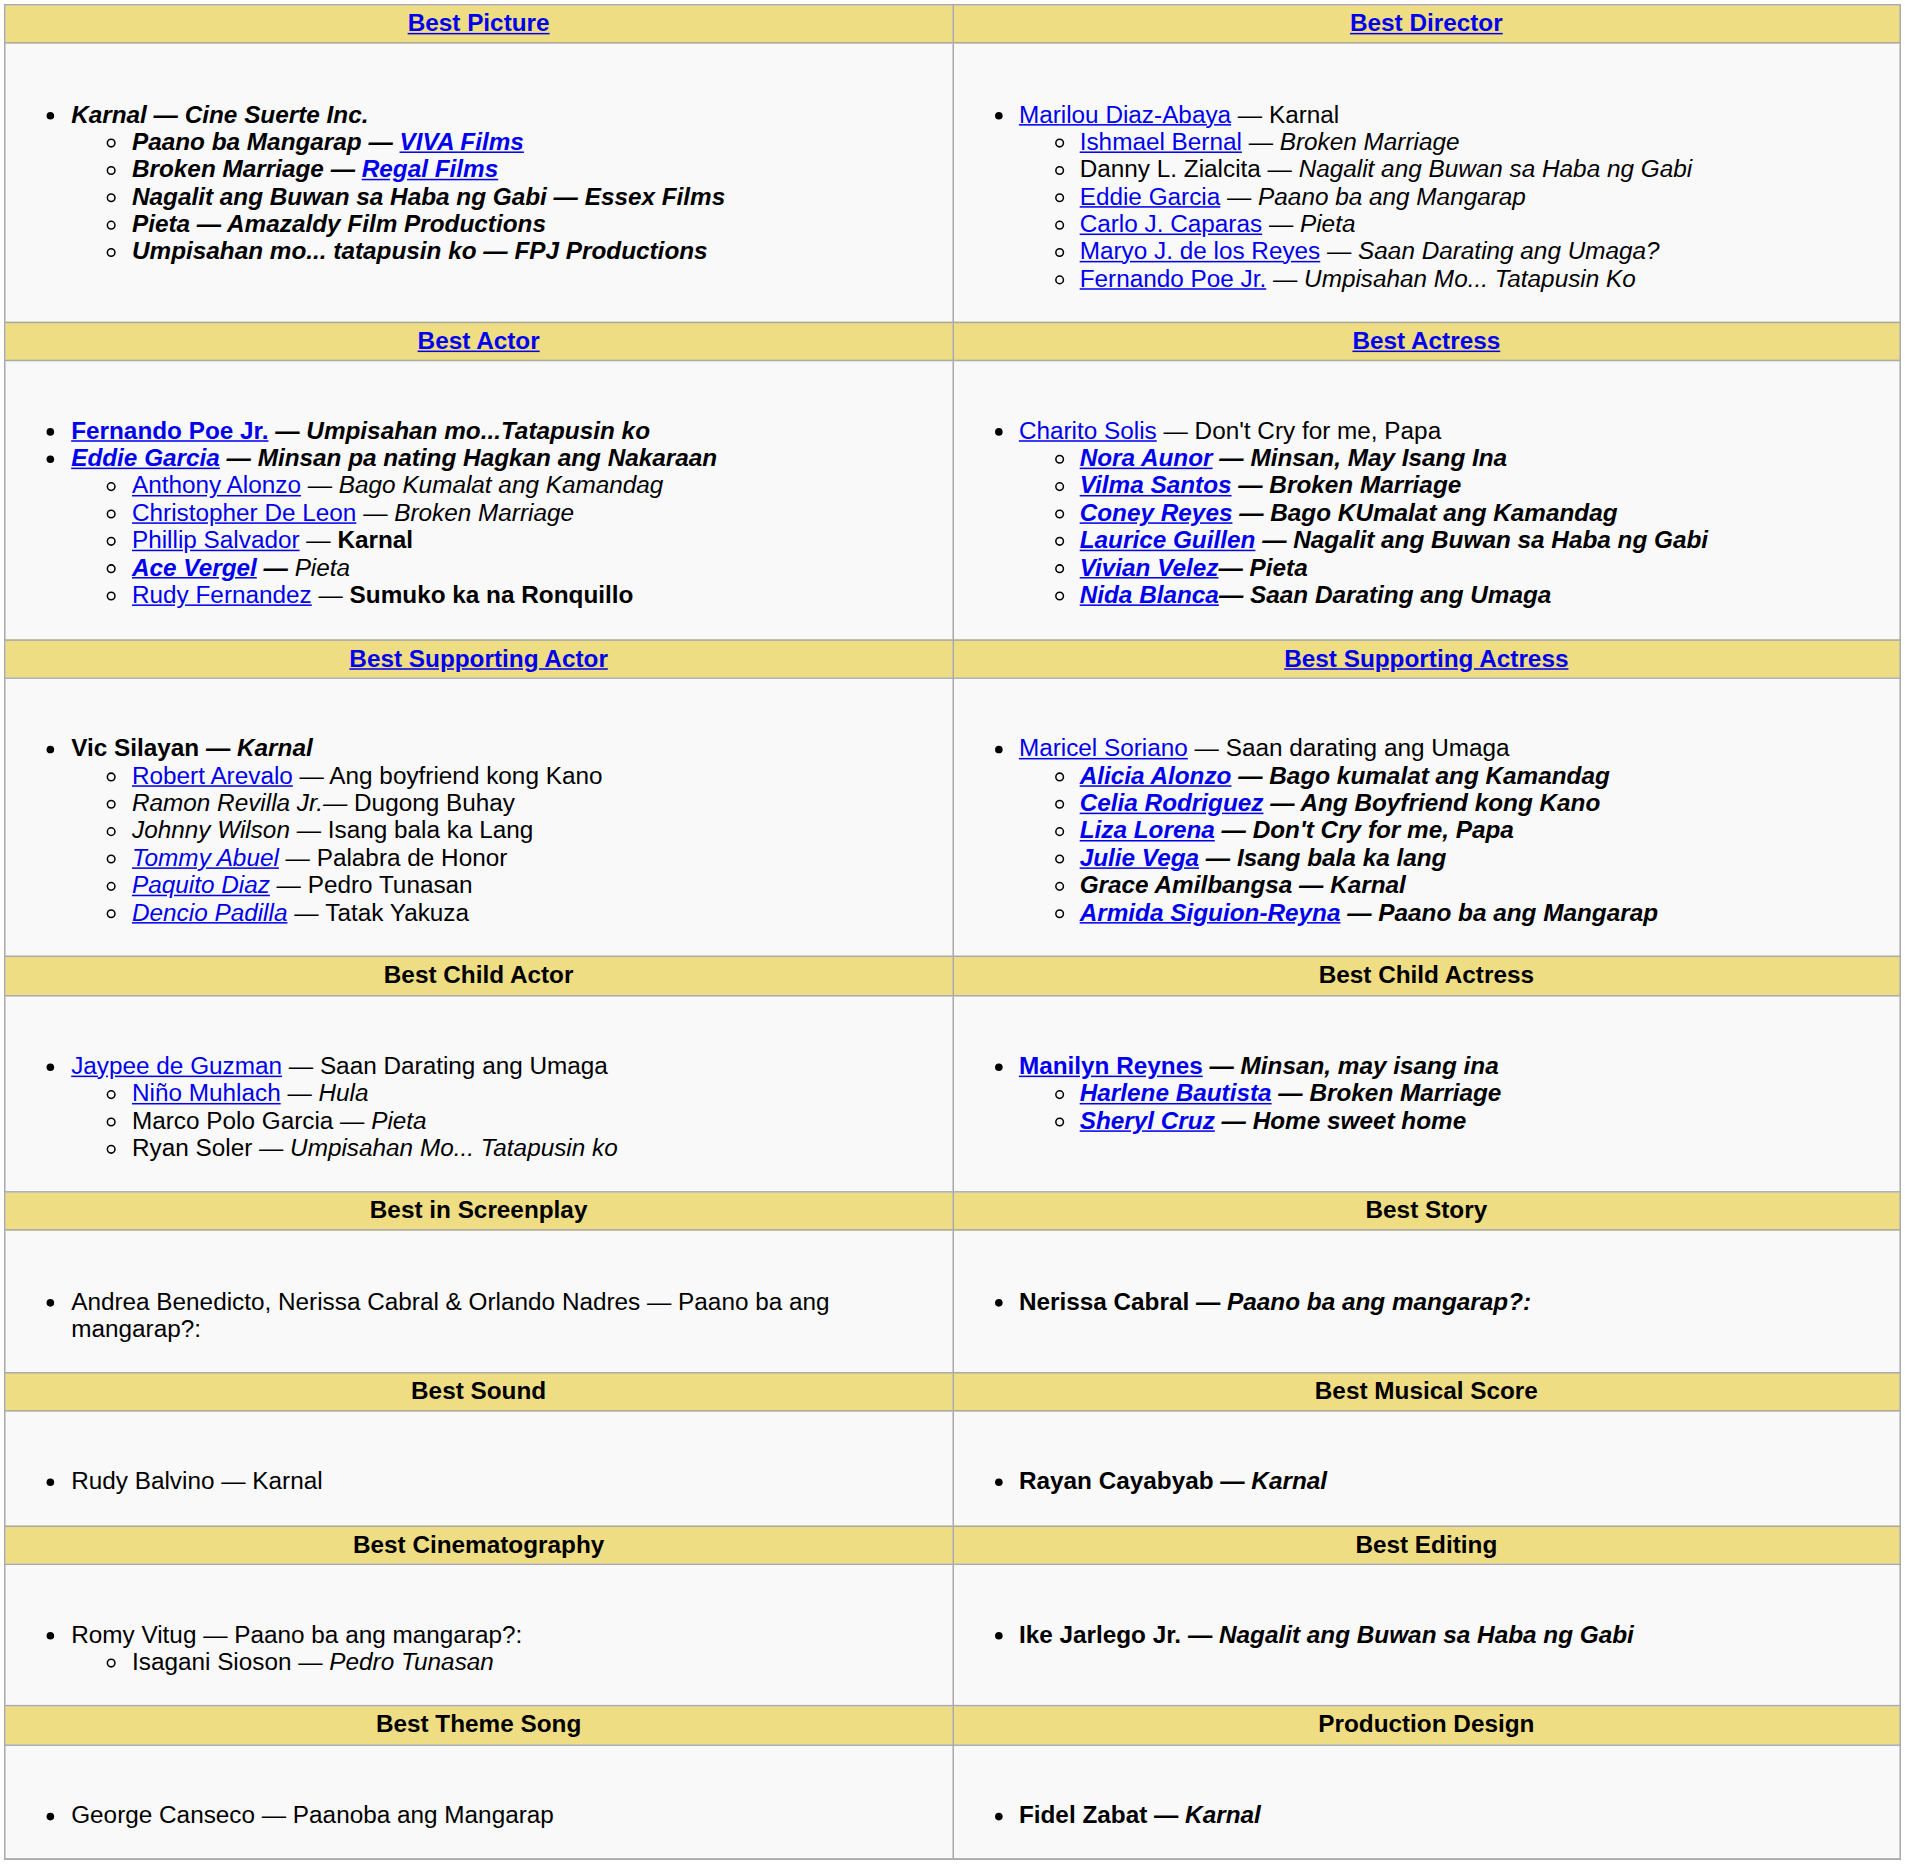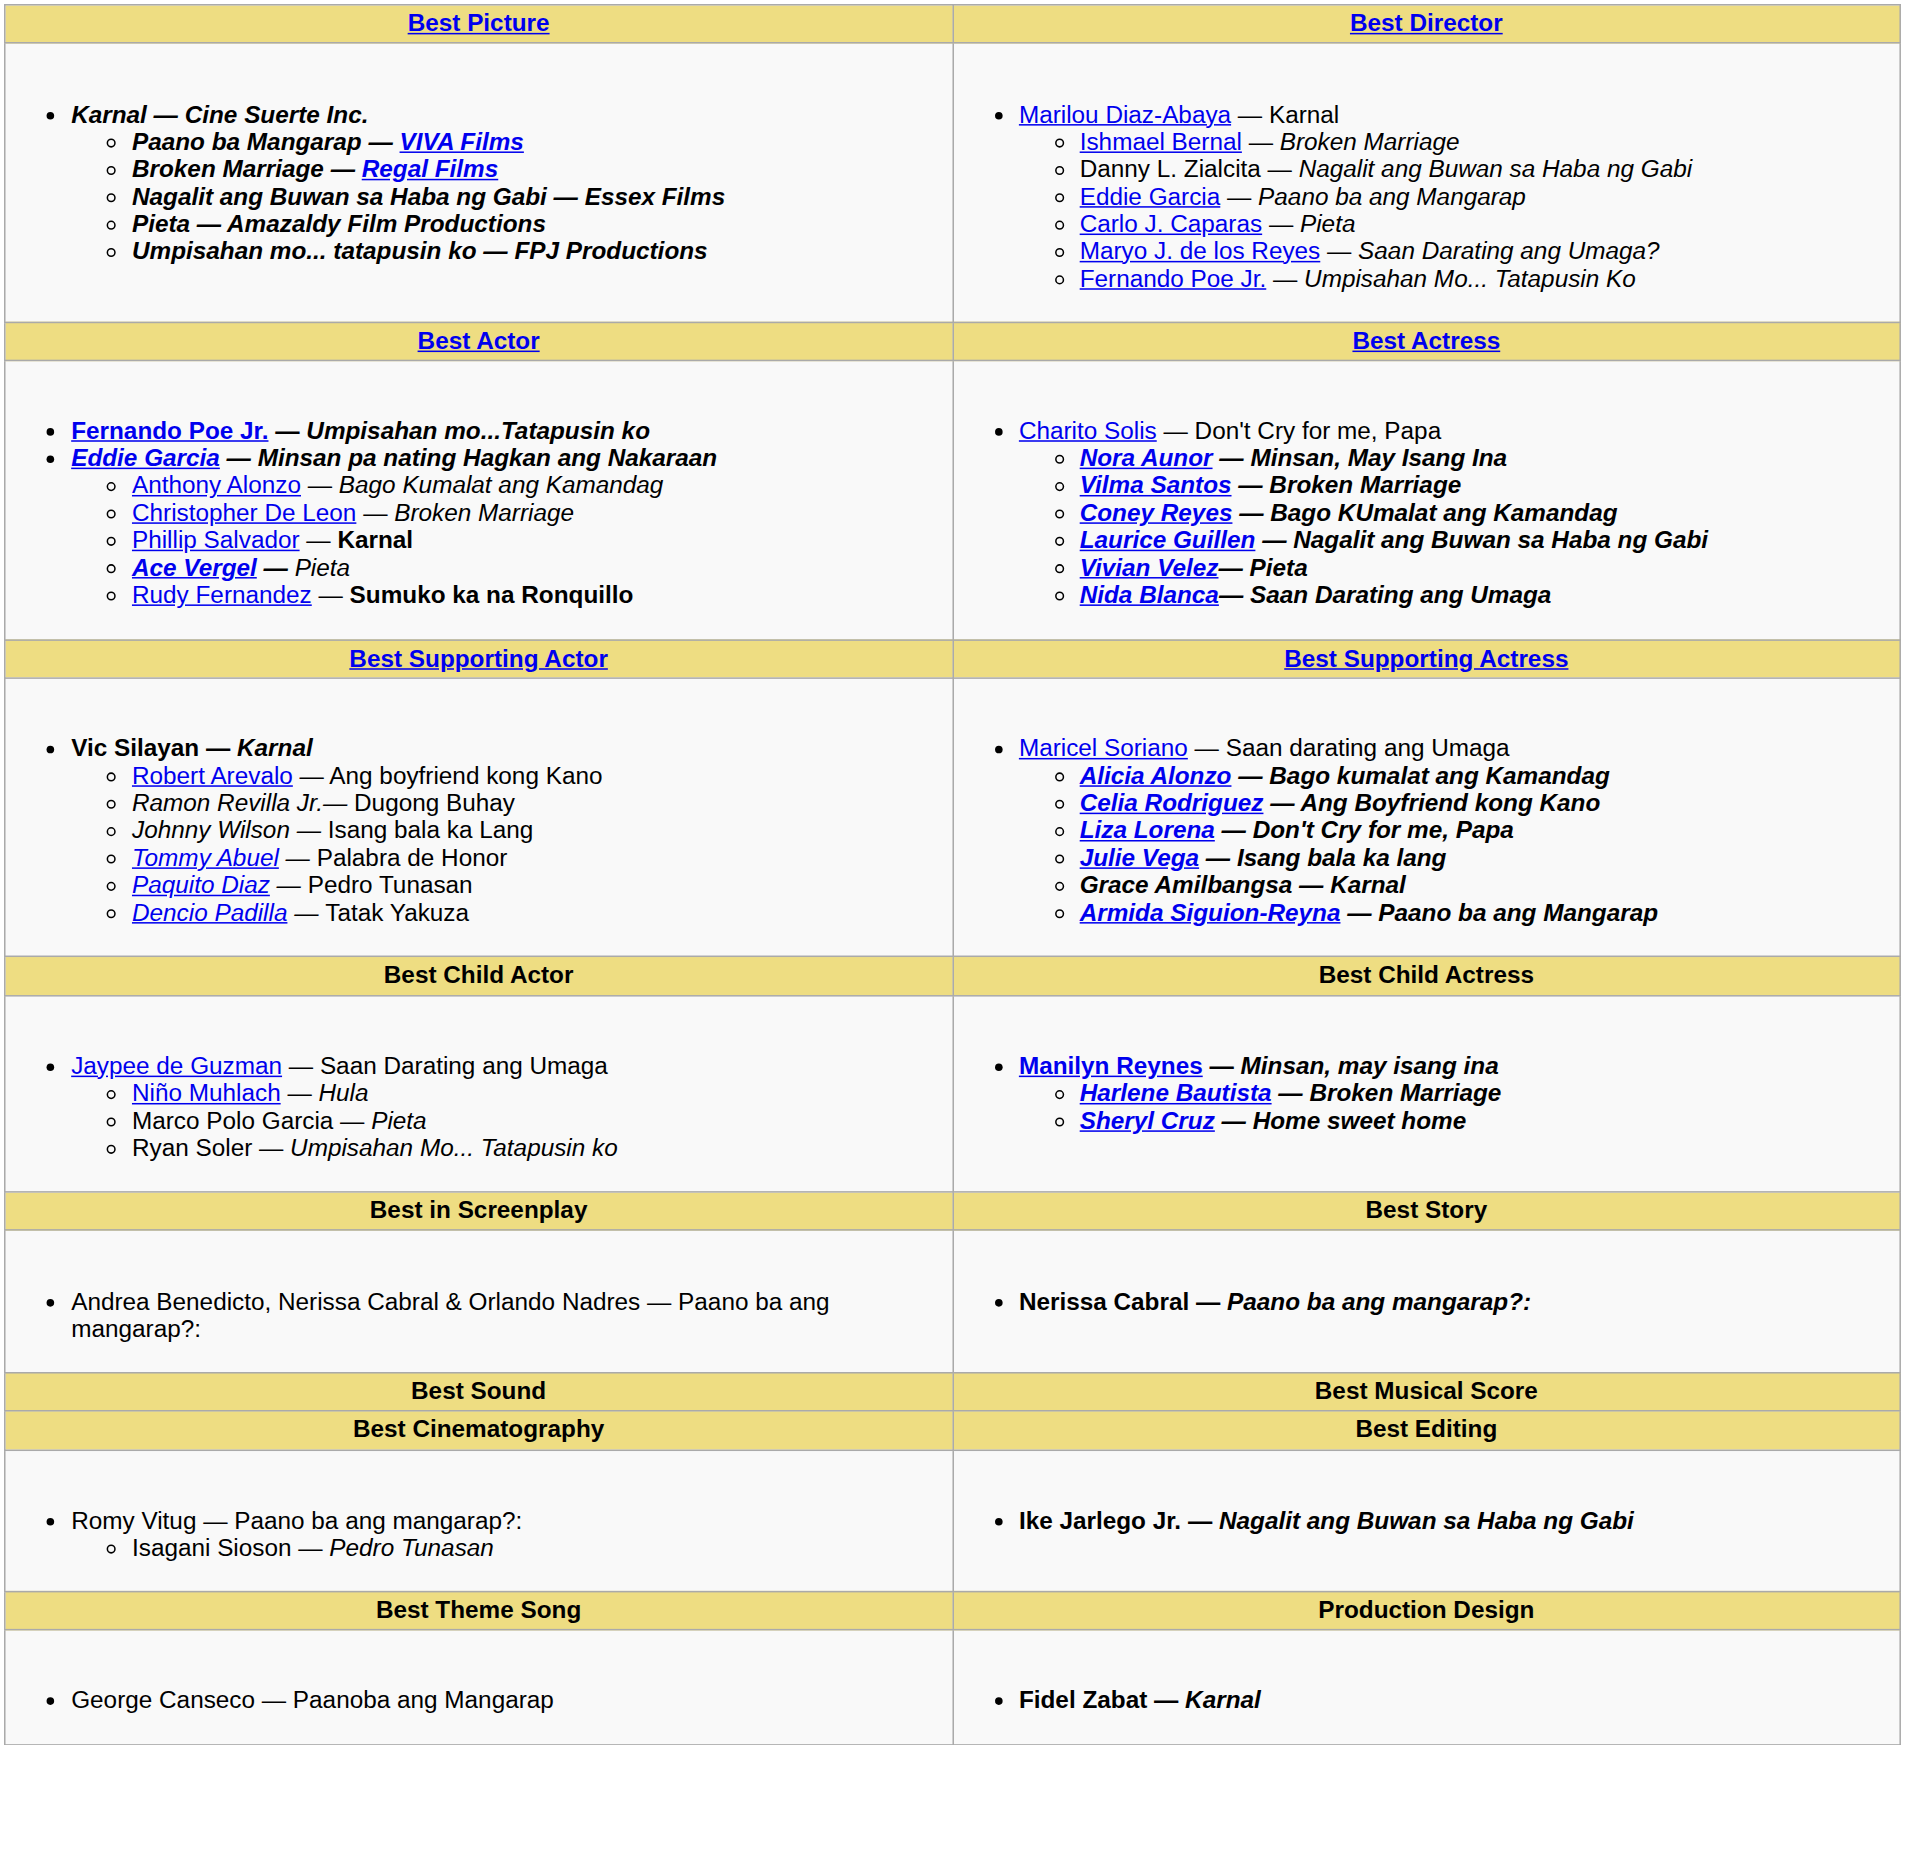- row: Rudy Balvino — Karnal | Rayan Cayabyab — Karnal
